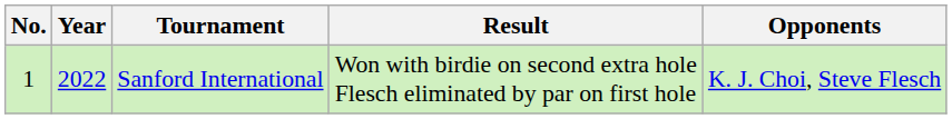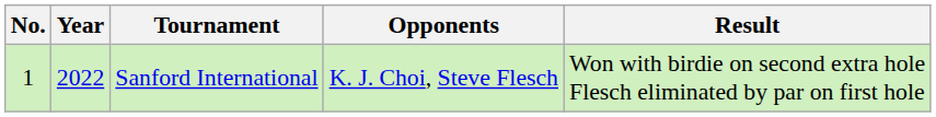columns swapped: Opponents <-> Result
